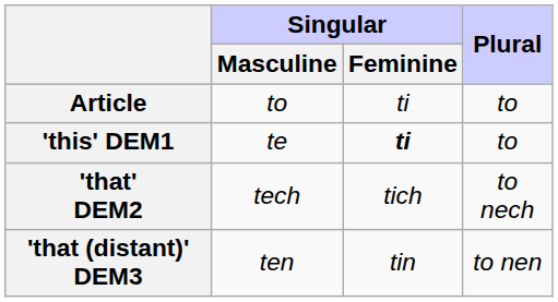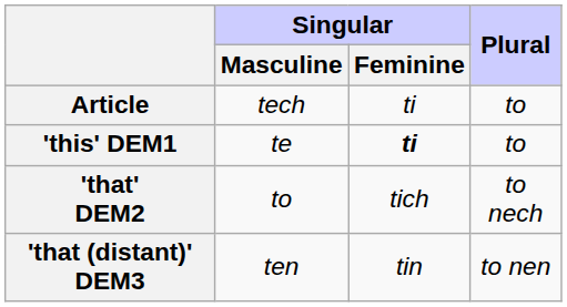Article | Singular / Masculine: to -> tech
'that' DEM2 | Singular / Masculine: tech -> to
